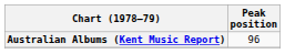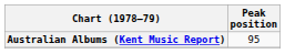Australian Albums (Kent Music Report) | Peak position: 96 -> 95
